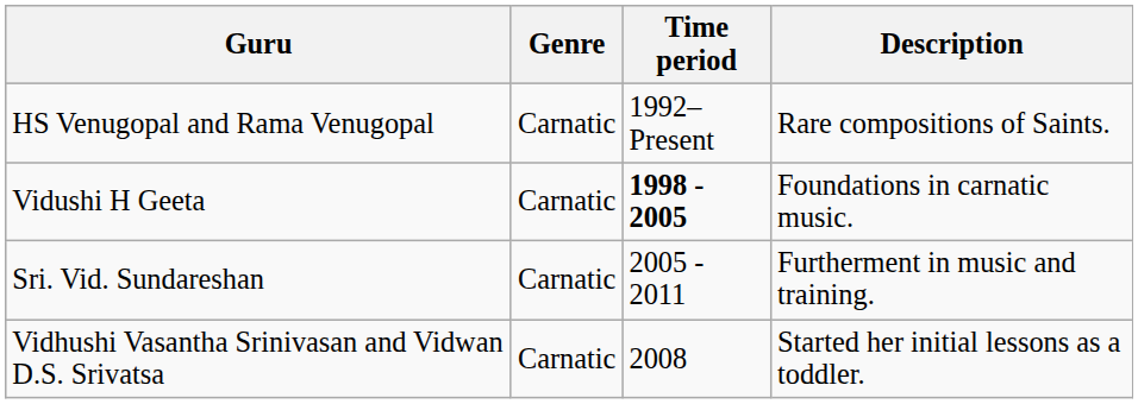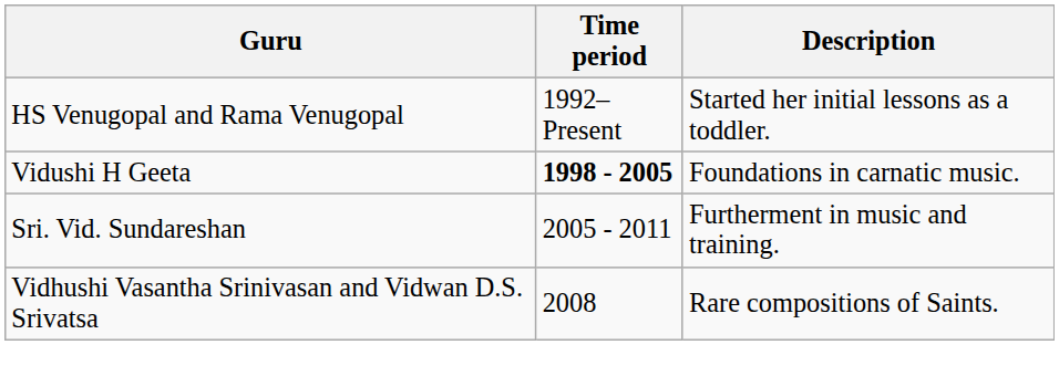- column: Genre | Carnatic | Carnatic | Carnatic | Carnatic
HS Venugopal and Rama Venugopal | Description: Rare compositions of Saints. -> Started her initial lessons as a toddler.
Vidhushi Vasantha Srinivasan and Vidwan D.S. Srivatsa | Description: Started her initial lessons as a toddler. -> Rare compositions of Saints.
